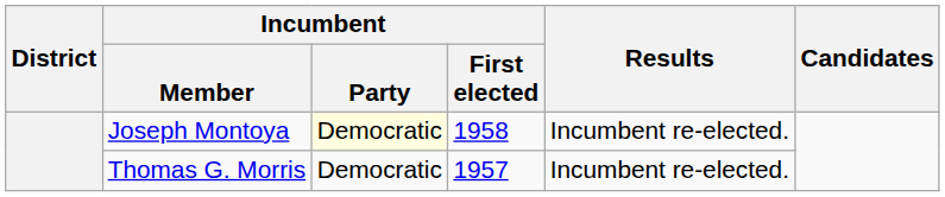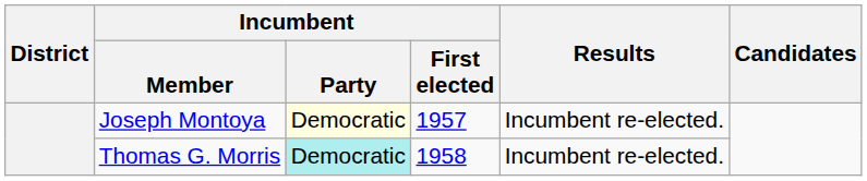Joseph Montoya | Incumbent / First elected: 1958 -> 1957
Thomas G. Morris | Incumbent / Party: no background -> paleturquoise background
Thomas G. Morris | Incumbent / First elected: 1957 -> 1958
